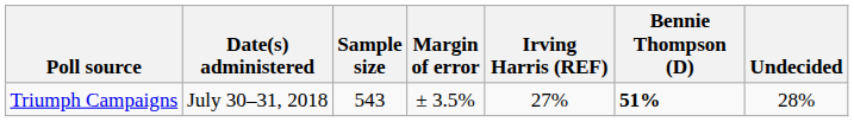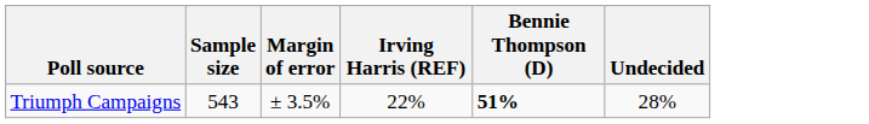- column: Date(s) administered | July 30–31, 2018
Triumph Campaigns | Irving Harris (REF): 27% -> 22%
